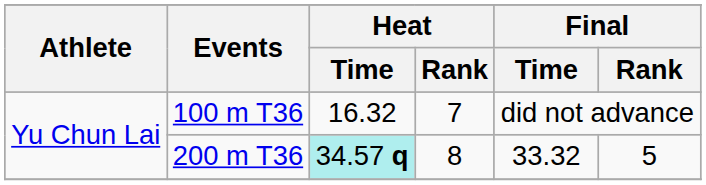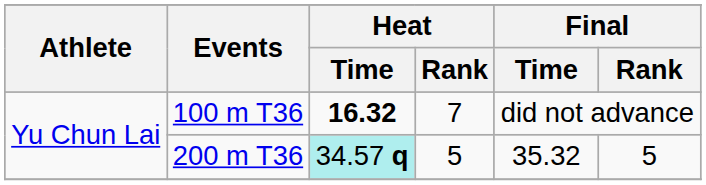100 m T36 | Heat / Time: normal -> bold
200 m T36 | Heat / Rank: 8 -> 5
200 m T36 | Final / Time: 33.32 -> 35.32
